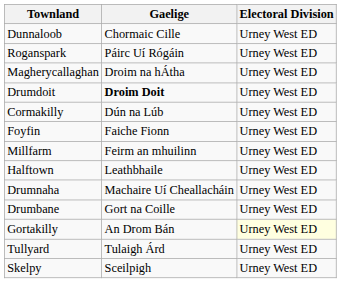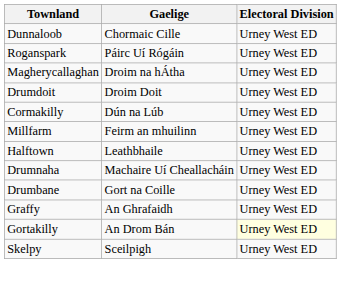Drumdoit | Gaelige: bold -> normal
- row: Foyfin | Faiche Fionn | Urney West ED
+ row: Graffy | An Ghrafaidh | Urney West ED
- row: Tullyard | Tulaigh Árd | Urney West ED
